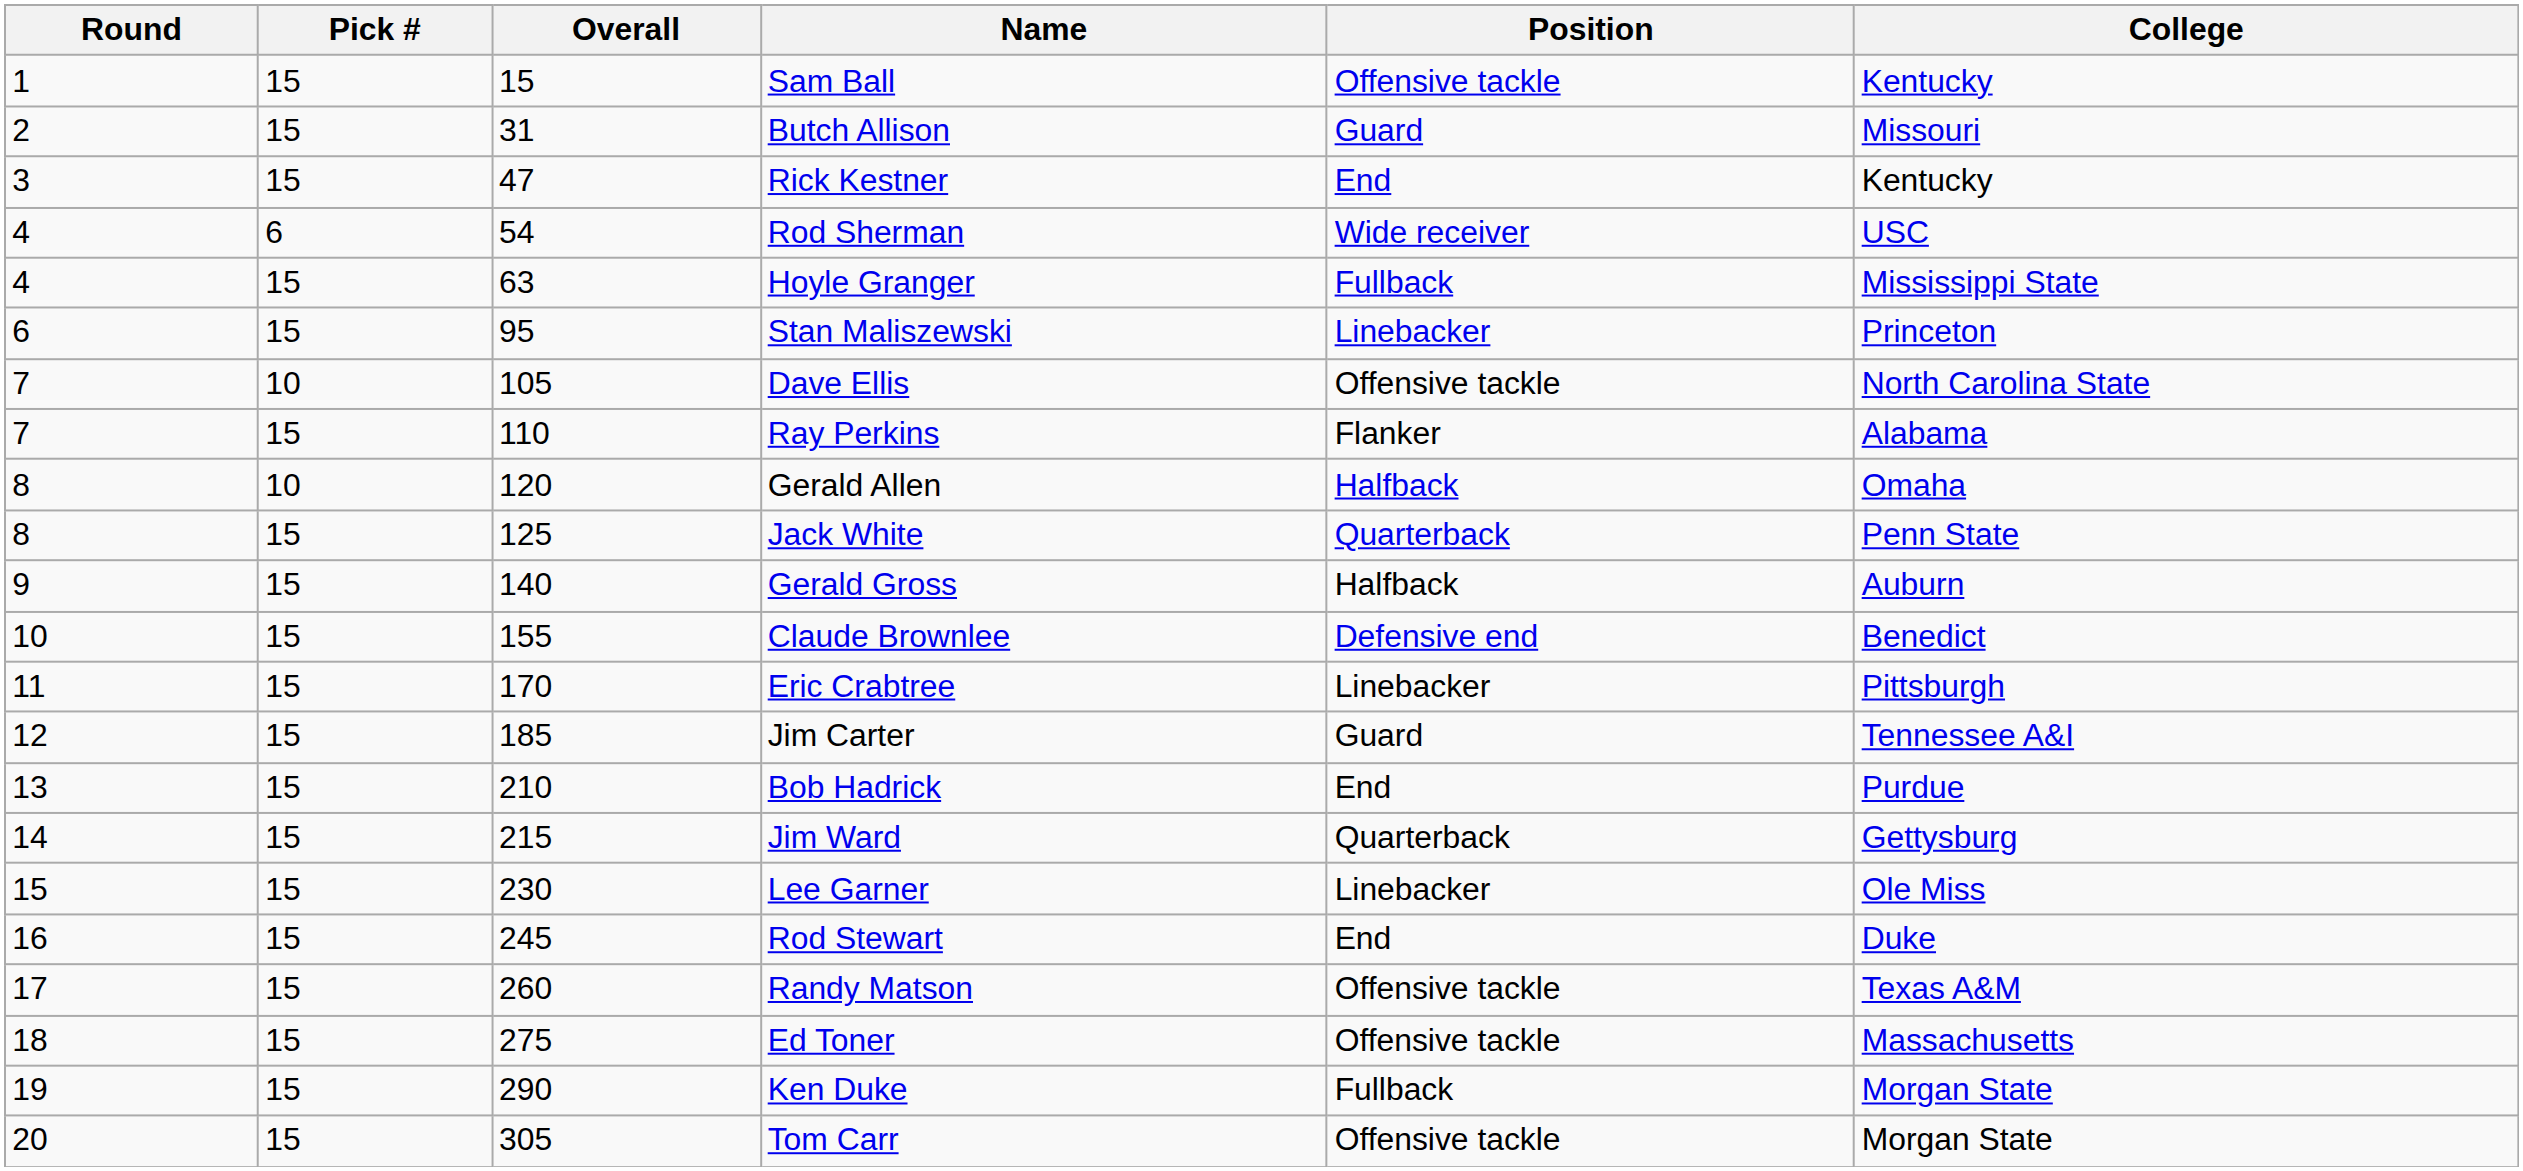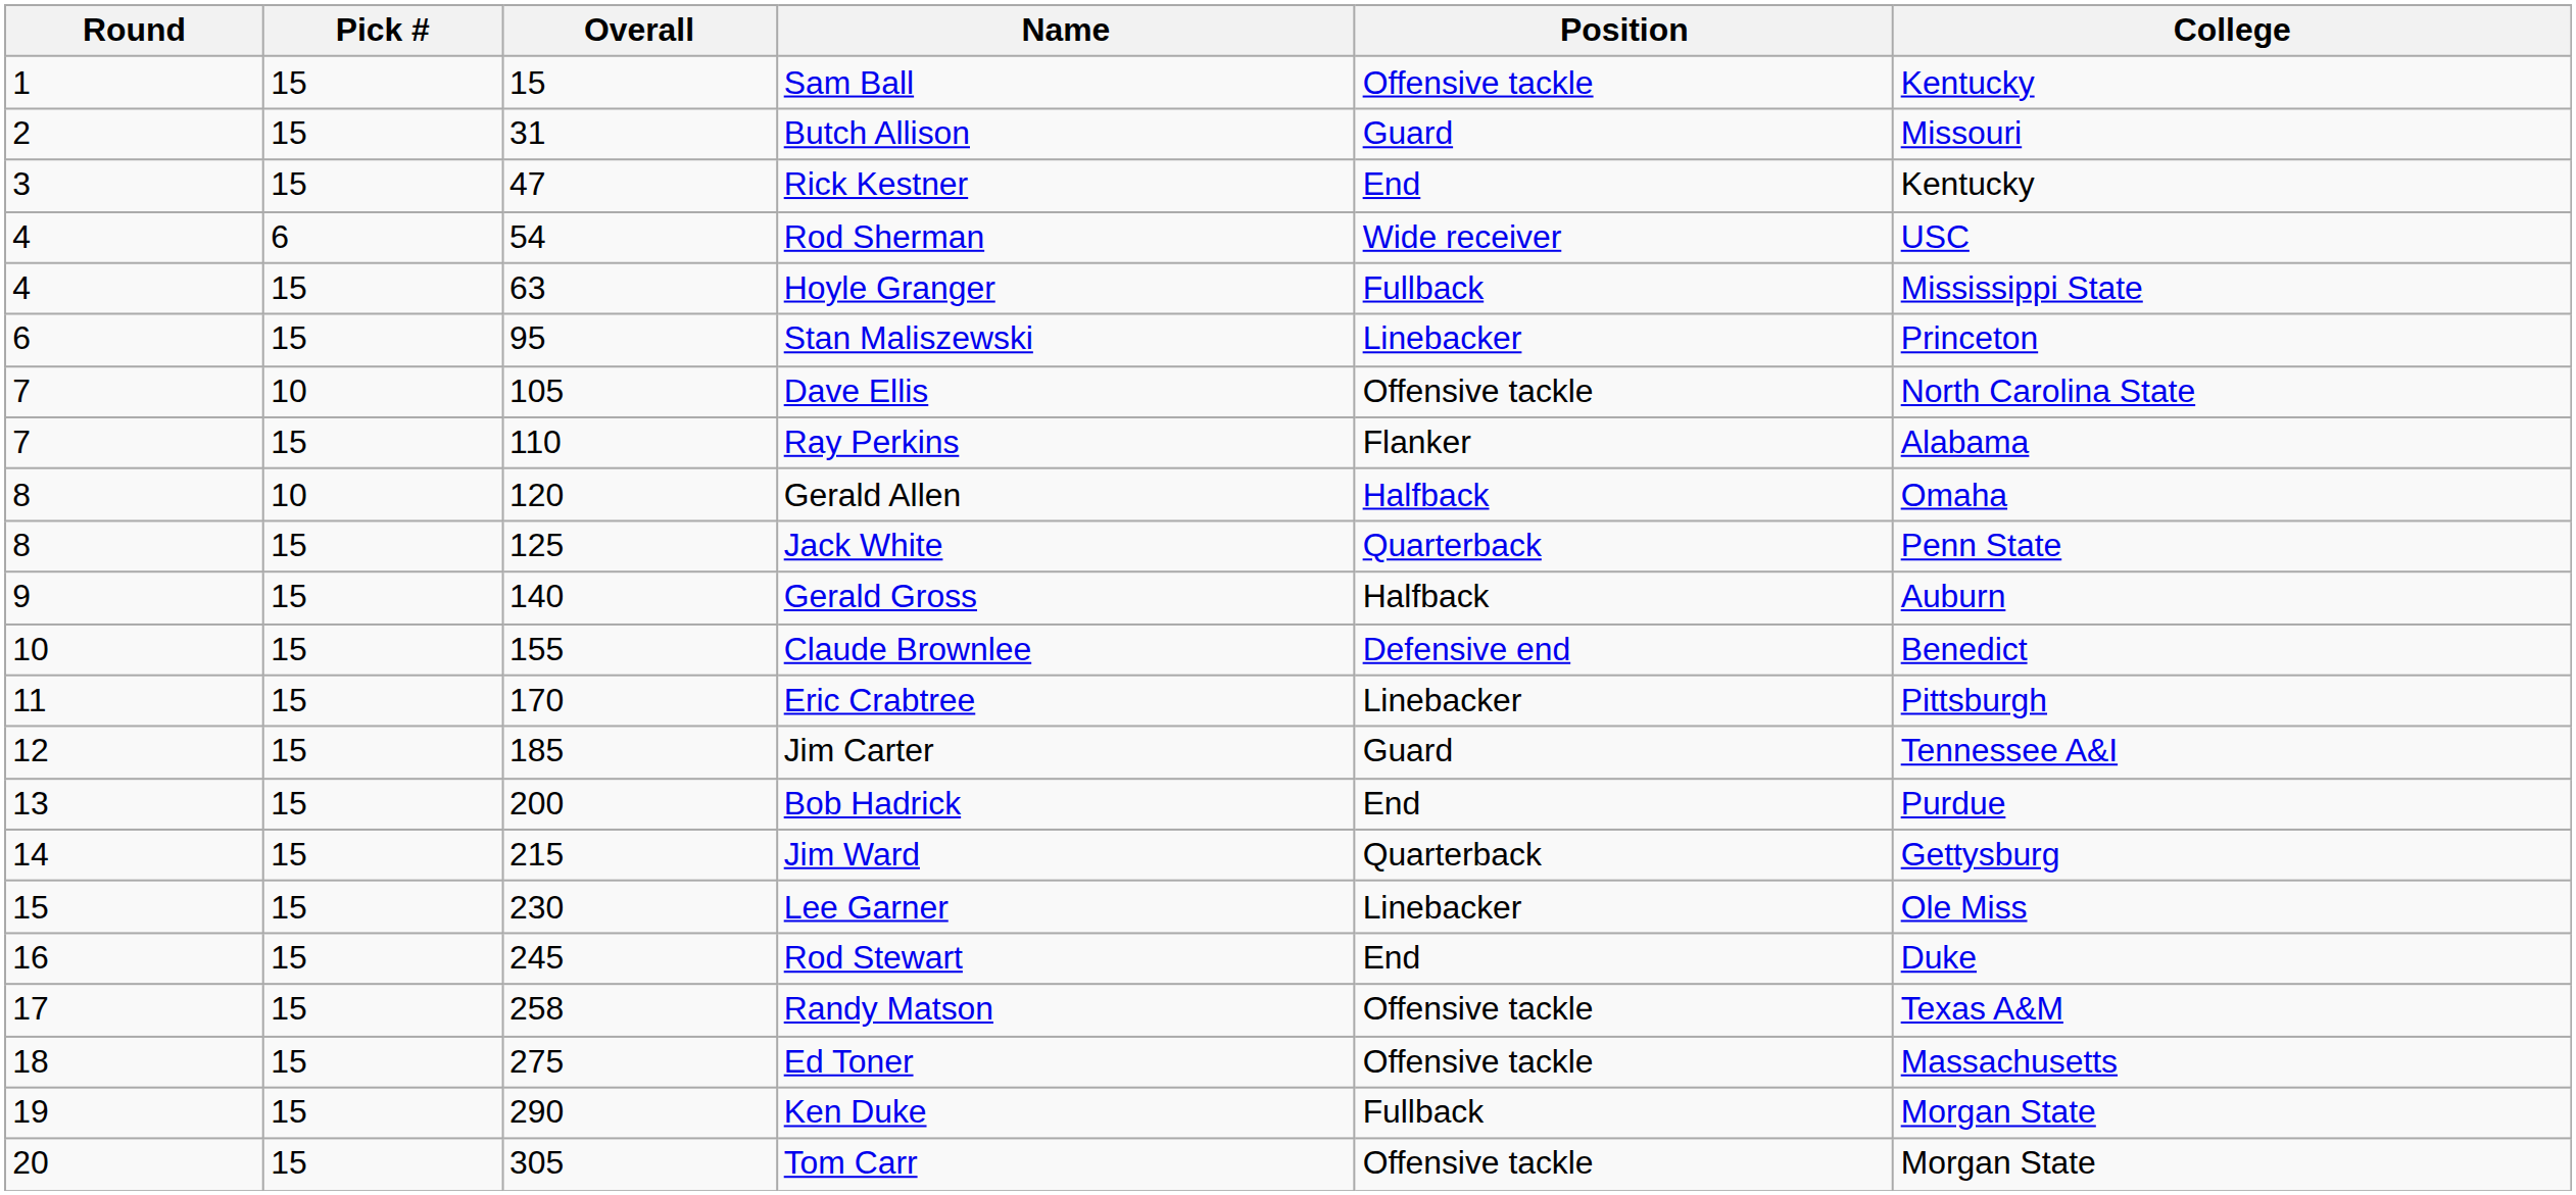Bob Hadrick | Overall: 210 -> 200
Randy Matson | Overall: 260 -> 258
